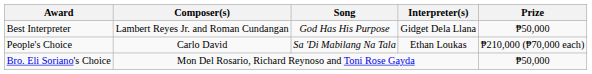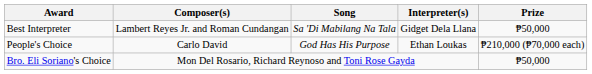Best Interpreter | Song: God Has His Purpose -> Sa 'Di Mabilang Na Tala
People's Choice | Song: Sa 'Di Mabilang Na Tala -> God Has His Purpose
